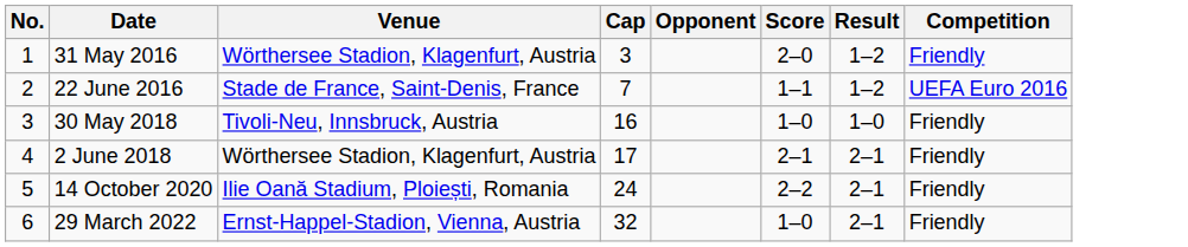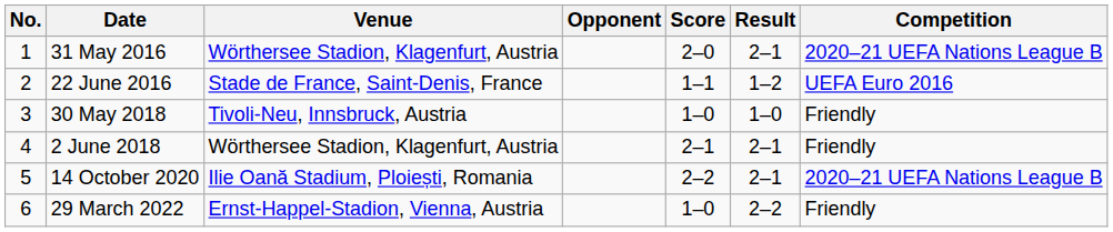- column: Cap | 3 | 7 | 16 | 17 | 24 | 32
31 May 2016 | Result: 1–2 -> 2–1
31 May 2016 | Competition: Friendly -> 2020–21 UEFA Nations League B
14 October 2020 | Competition: Friendly -> 2020–21 UEFA Nations League B
29 March 2022 | Result: 2–1 -> 2–2
